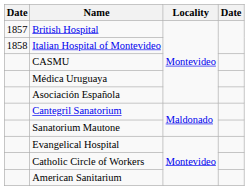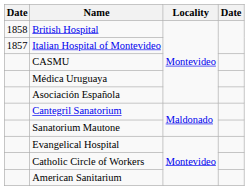British Hospital | column 1: 1857 -> 1858
Italian Hospital of Montevideo | column 1: 1858 -> 1857
